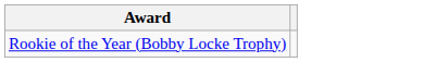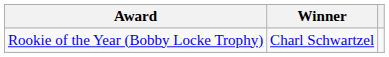+ column: Winner | Charl Schwartzel
